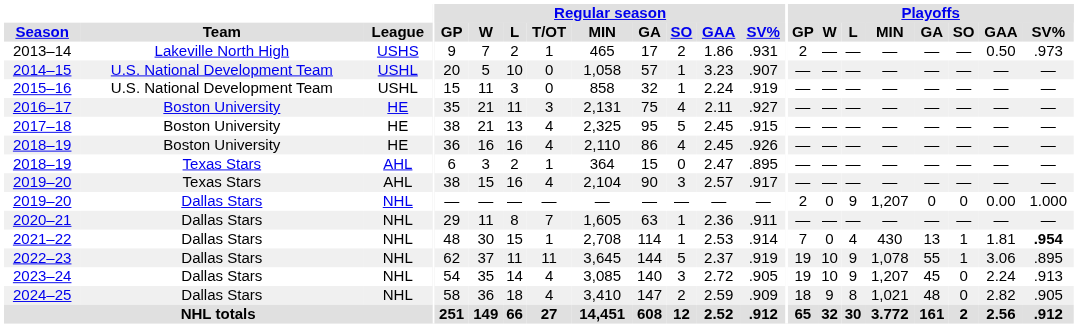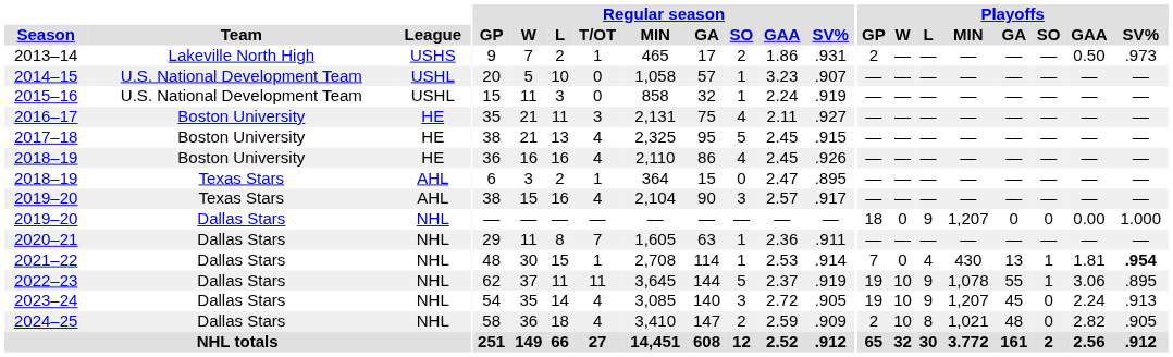2019–20 / Dallas Stars | Playoffs / GP: 2 -> 18
2024–25 | Playoffs / GP: 18 -> 2
2024–25 | Playoffs / W: 9 -> 10
